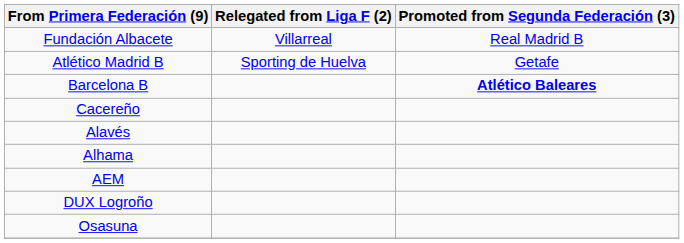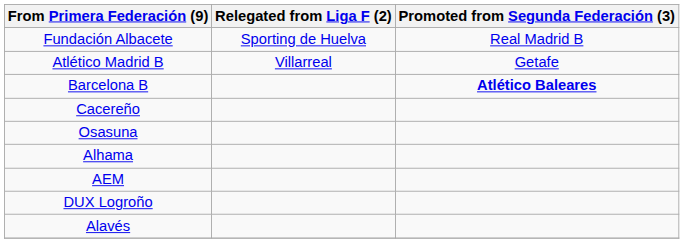Fundación Albacete | Relegated from Liga F (2): Villarreal -> Sporting de Huelva
Atlético Madrid B | Relegated from Liga F (2): Sporting de Huelva -> Villarreal
rows swapped: Alavés <-> Osasuna
